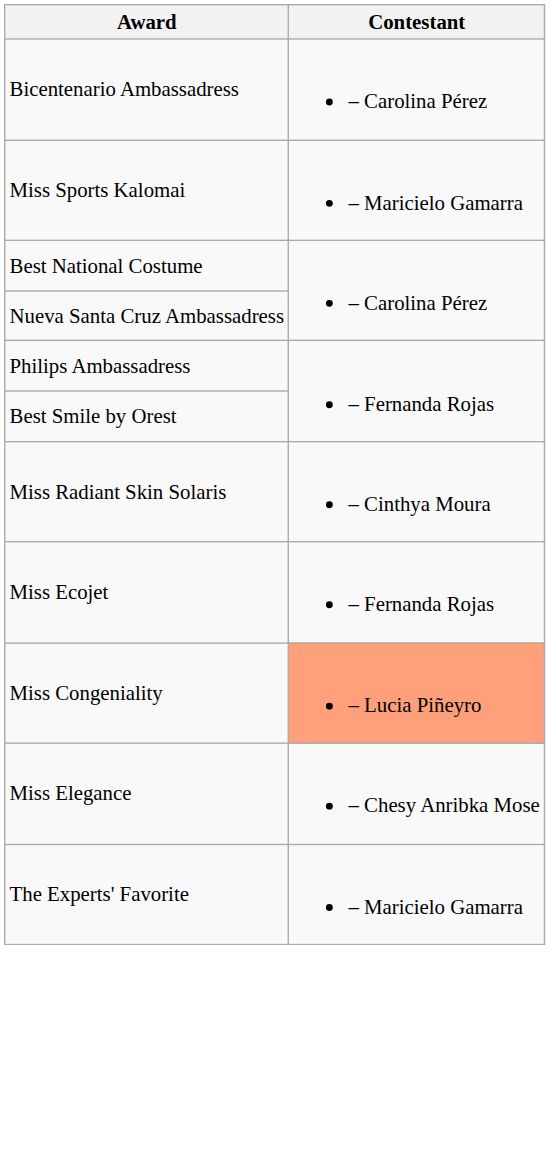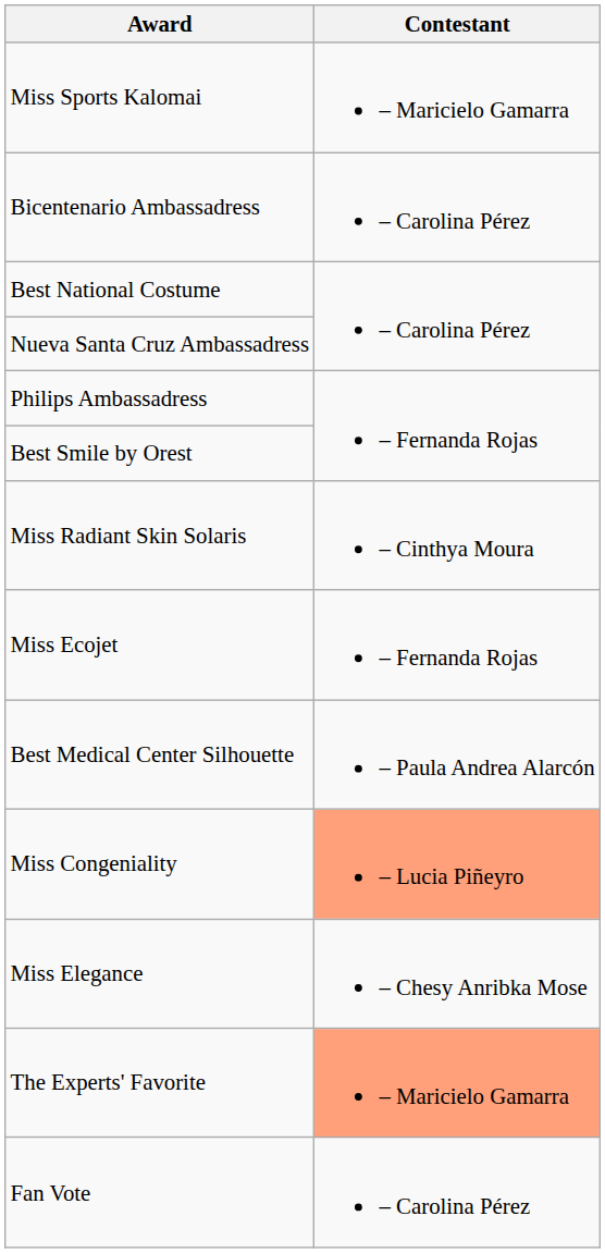rows swapped: Bicentenario Ambassadress <-> Miss Sports Kalomai
+ row: Best Medical Center Silhouette | – Paula Andrea Alarcón
The Experts' Favorite | Contestant: no background -> lightsalmon background
+ row: Fan Vote | – Carolina Pérez
